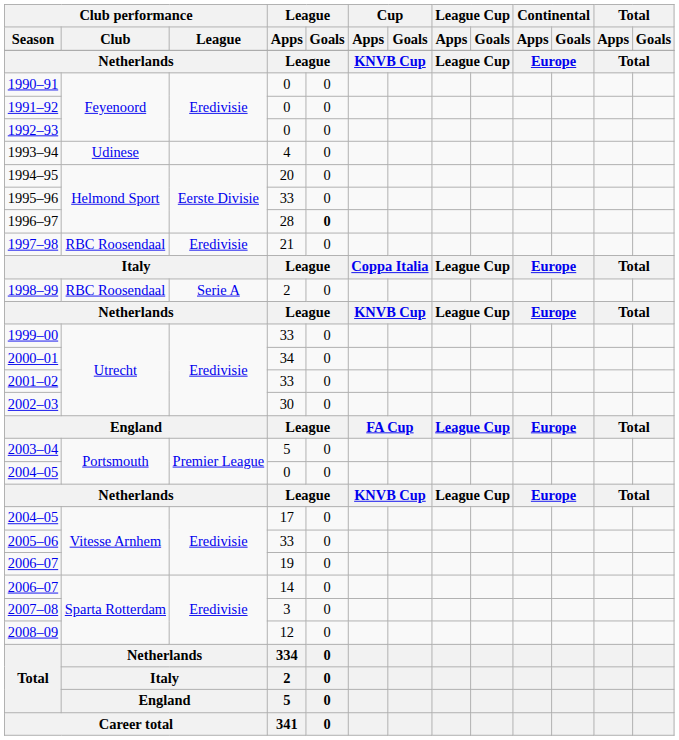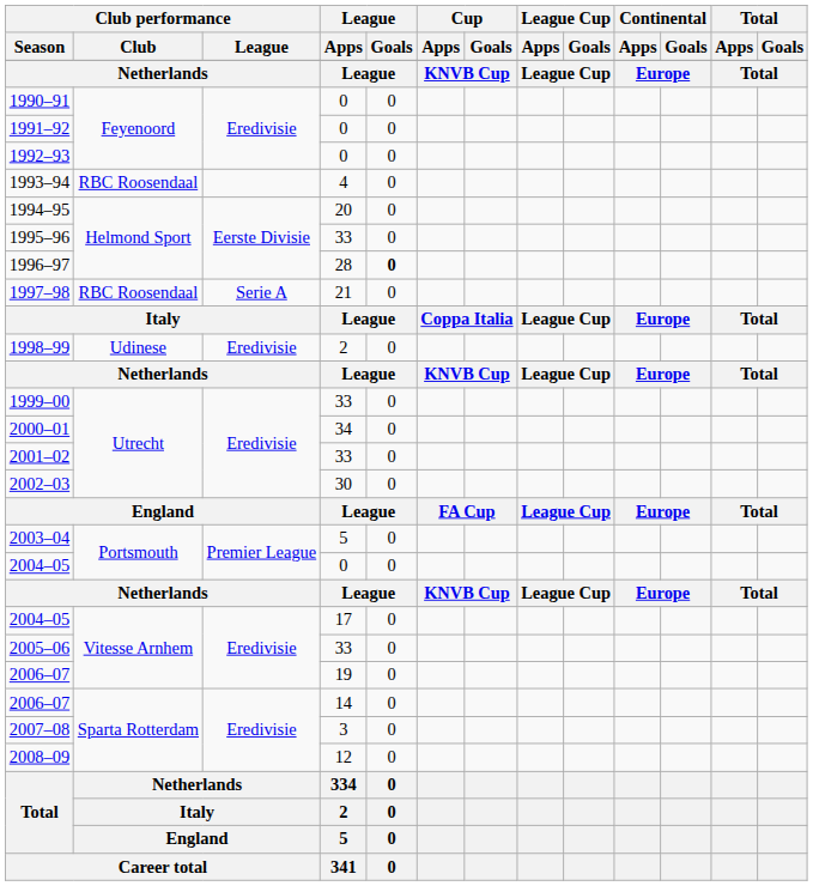1993–94 | Club performance / Club: Udinese -> RBC Roosendaal
1997–98 | Club performance / League: Eredivisie -> Serie A
1998–99 | Club performance / Club: RBC Roosendaal -> Udinese
1998–99 | Club performance / League: Serie A -> Eredivisie
